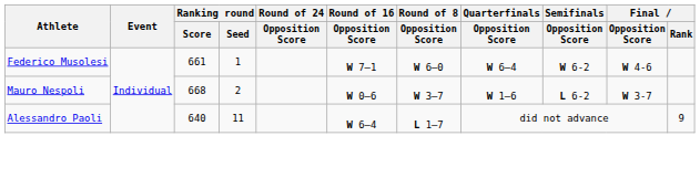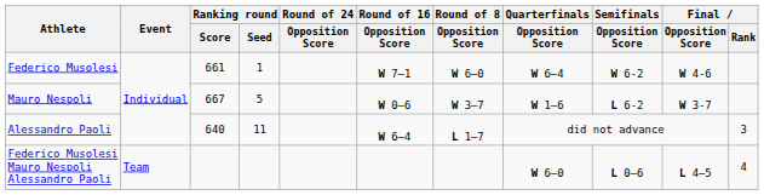Mauro Nespoli | Ranking round / Score: 668 -> 667
Mauro Nespoli | Ranking round / Seed: 2 -> 5
Alessandro Paoli | Final / Rank: 9 -> 3
+ row: Federico Musolesi Mauro Nespoli Alessandro Paoli | Team | W 6–0 | L 0–6 | L 4–5 | 4
